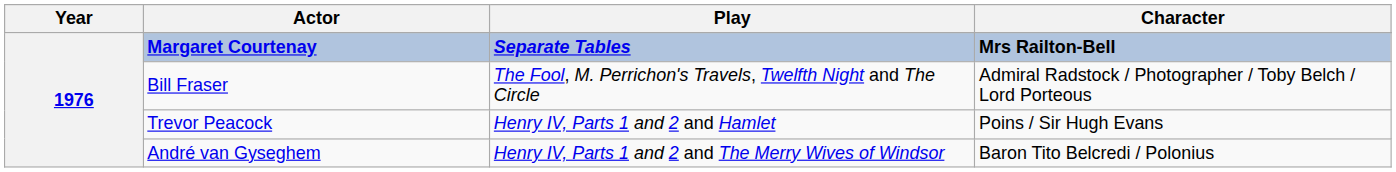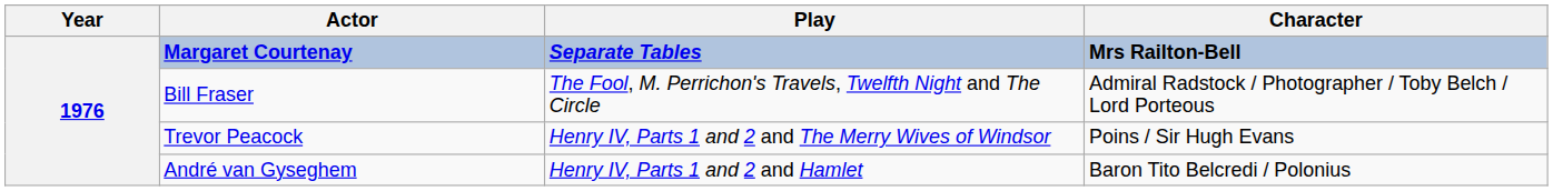Trevor Peacock | Play: Henry IV, Parts 1 and 2 and Hamlet -> Henry IV, Parts 1 and 2 and The Merry Wives of Windsor
André van Gyseghem | Play: Henry IV, Parts 1 and 2 and The Merry Wives of Windsor -> Henry IV, Parts 1 and 2 and Hamlet
